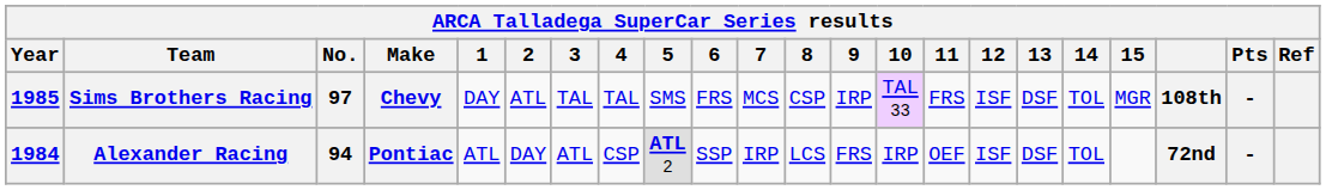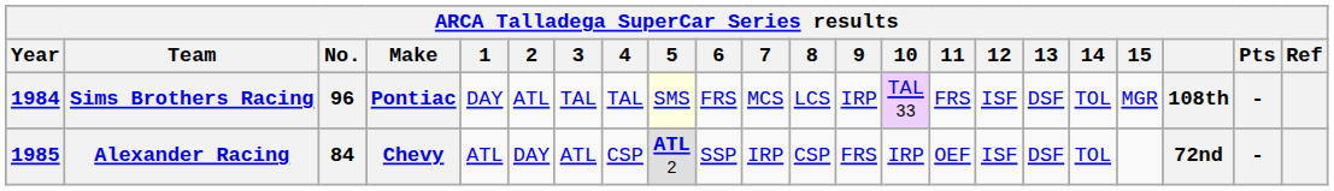Sims Brothers Racing | Year: 1985 -> 1984
Sims Brothers Racing | No.: 97 -> 96
Sims Brothers Racing | Make: Chevy -> Pontiac
Sims Brothers Racing | 5: no background -> lightyellow background
Sims Brothers Racing | 8: CSP -> LCS
Alexander Racing | Year: 1984 -> 1985
Alexander Racing | No.: 94 -> 84
Alexander Racing | Make: Pontiac -> Chevy
Alexander Racing | 8: LCS -> CSP
